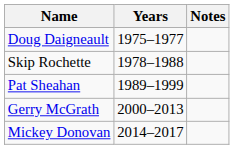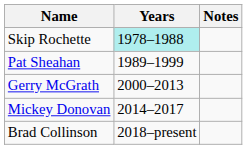- row: Doug Daigneault | 1975–1977
Skip Rochette | Years: no background -> paleturquoise background
+ row: Brad Collinson | 2018–present
